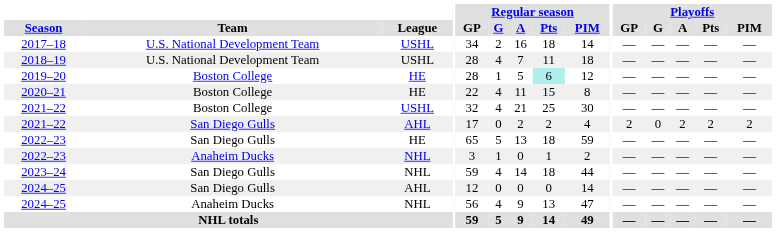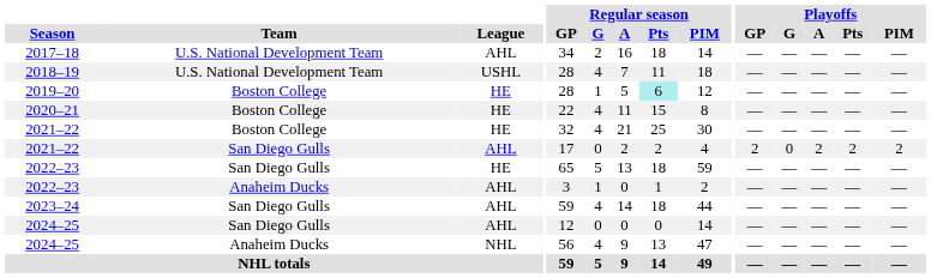2017–18 | League: USHL -> AHL
2021–22 / Boston College | League: USHL -> HE
2022–23 / Anaheim Ducks | League: NHL -> AHL
2023–24 | League: NHL -> AHL
